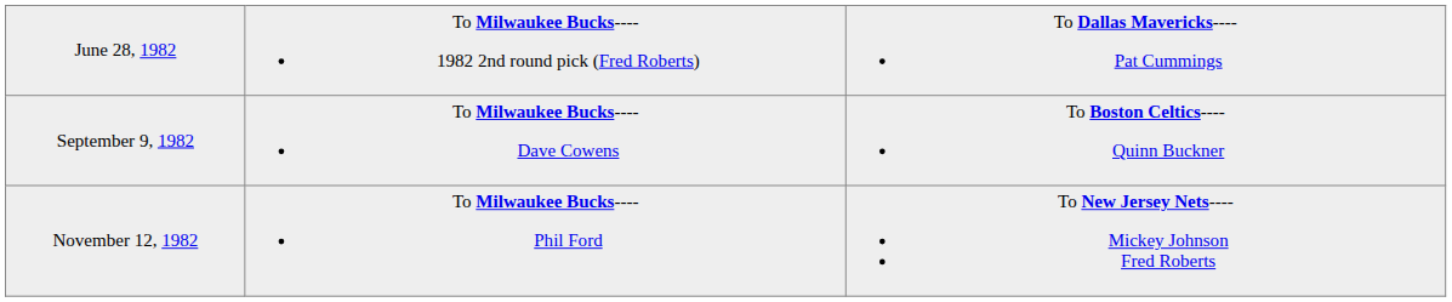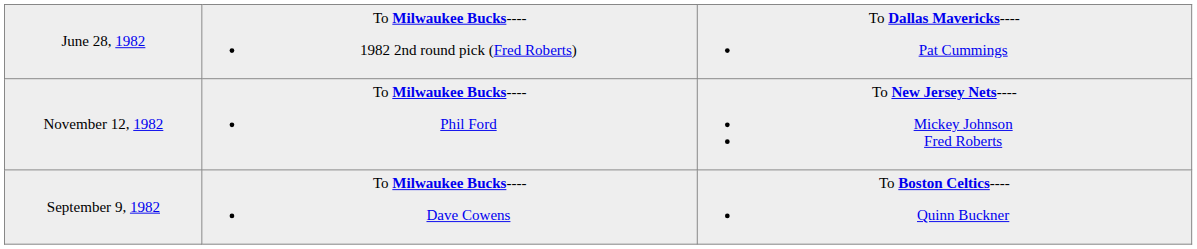rows swapped: September 9, 1982 <-> November 12, 1982
